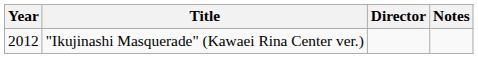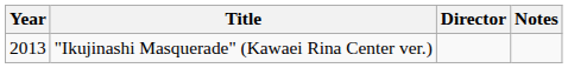"Ikujinashi Masquerade" (Kawaei Rina Center ver.) | Year: 2012 -> 2013
